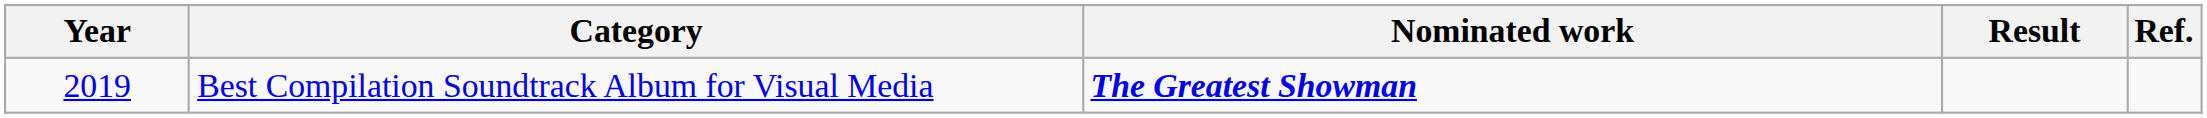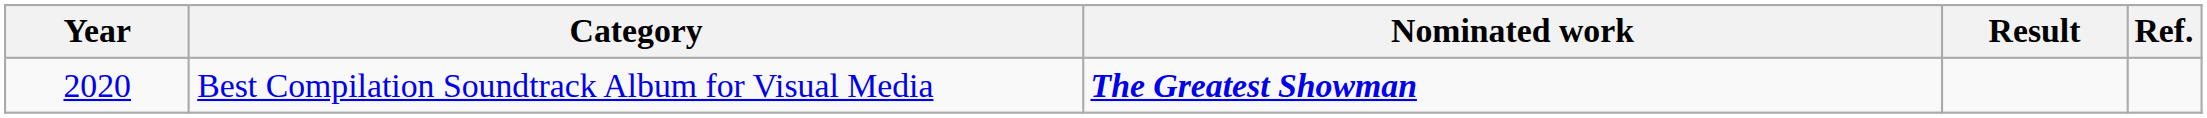Best Compilation Soundtrack Album for Visual Media | Year: 2019 -> 2020
